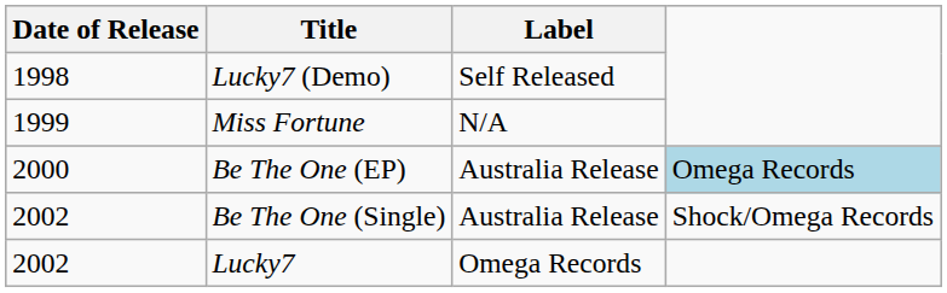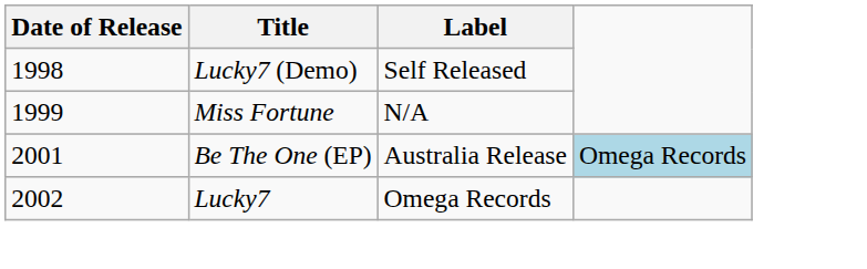Be The One (EP) | Date of Release: 2000 -> 2001
- row: 2002 | Be The One (Single) | Australia Release | Shock/Omega Records
